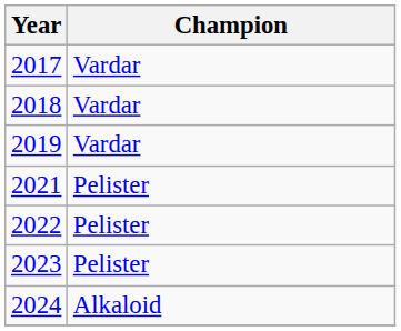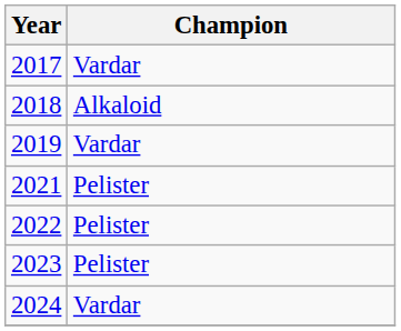2018 | Champion: Vardar -> Alkaloid
2024 | Champion: Alkaloid -> Vardar
